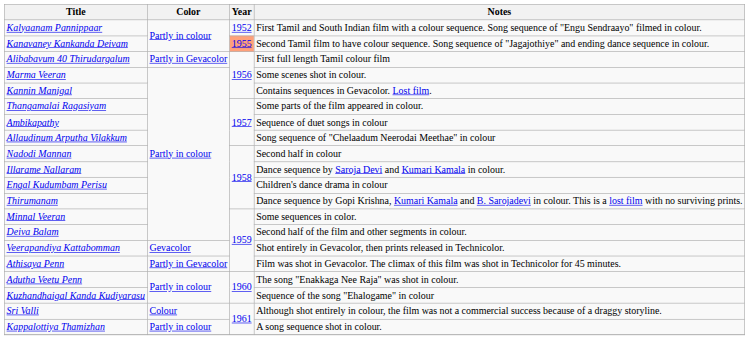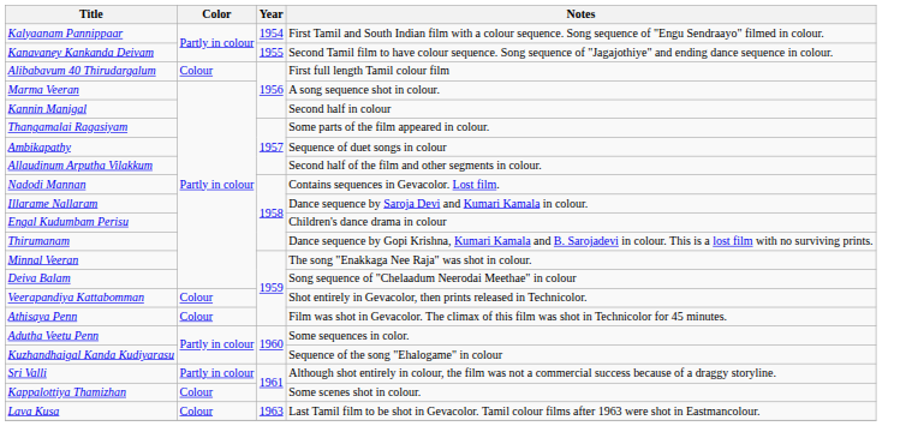Kalyaanam Pannippaar | Year: 1952 -> 1954
Kanavaney Kankanda Deivam | Year: lightsalmon background -> no background
Alibabavum 40 Thirudargalum | Color: Partly in Gevacolor -> Colour
Marma Veeran | Notes: Some scenes shot in colour. -> A song sequence shot in colour.
Kannin Manigal | Notes: Contains sequences in Gevacolor. Lost film. -> Second half in colour
Allaudinum Arputha Vilakkum | Notes: Song sequence of "Chelaadum Neerodai Meethae" in colour -> Second half of the film and other segments in colour.
Nadodi Mannan | Notes: Second half in colour -> Contains sequences in Gevacolor. Lost film.
Minnal Veeran | Notes: Some sequences in color. -> The song "Enakkaga Nee Raja" was shot in colour.
Deiva Balam | Notes: Second half of the film and other segments in colour. -> Song sequence of "Chelaadum Neerodai Meethae" in colour
Veerapandiya Kattabomman | Color: Gevacolor -> Colour
Athisaya Penn | Color: Partly in Gevacolor -> Colour
Adutha Veetu Penn | Notes: The song "Enakkaga Nee Raja" was shot in colour. -> Some sequences in color.
Sri Valli | Color: Colour -> Partly in colour
Kappalottiya Thamizhan | Color: Partly in colour -> Colour
Kappalottiya Thamizhan | Notes: A song sequence shot in colour. -> Some scenes shot in colour.
+ row: Lava Kusa | Colour | 1963 | Last Tamil film to be shot in Gevacolor. Tamil colour films after 1963 were shot in Eastmancolour.
